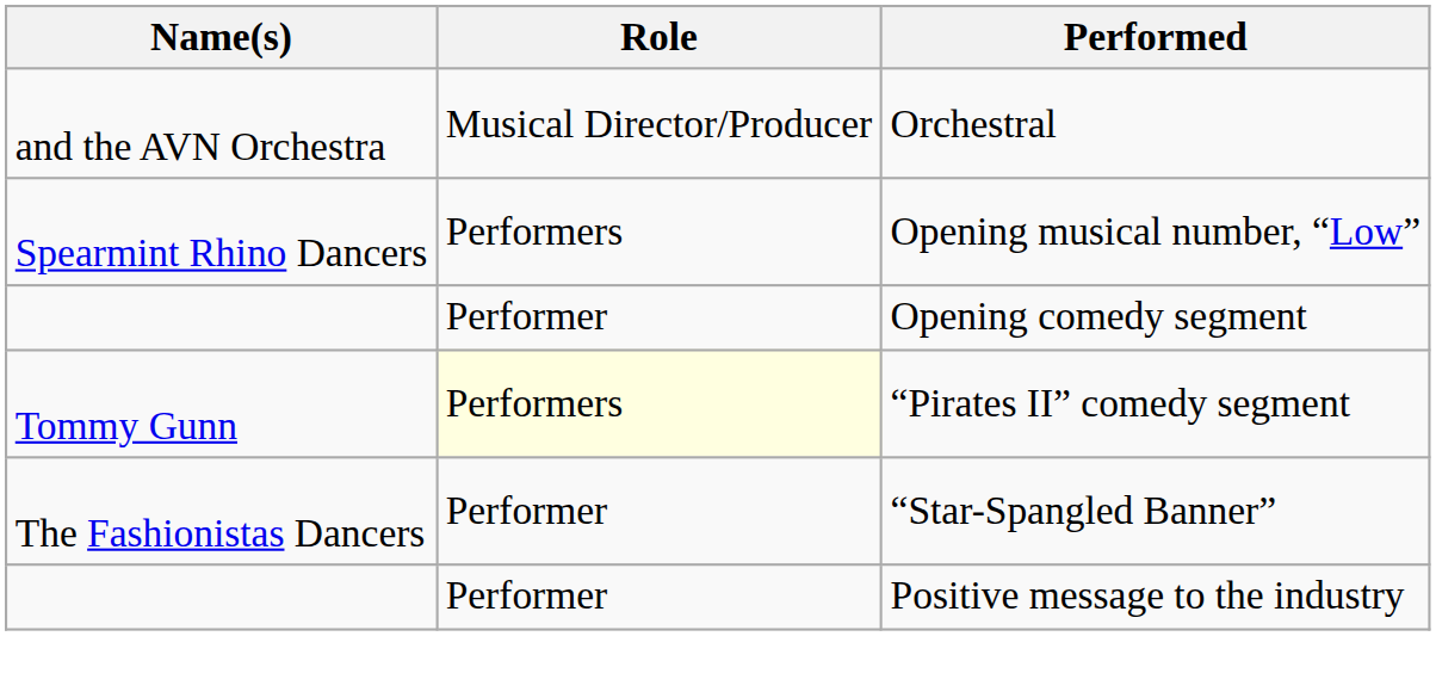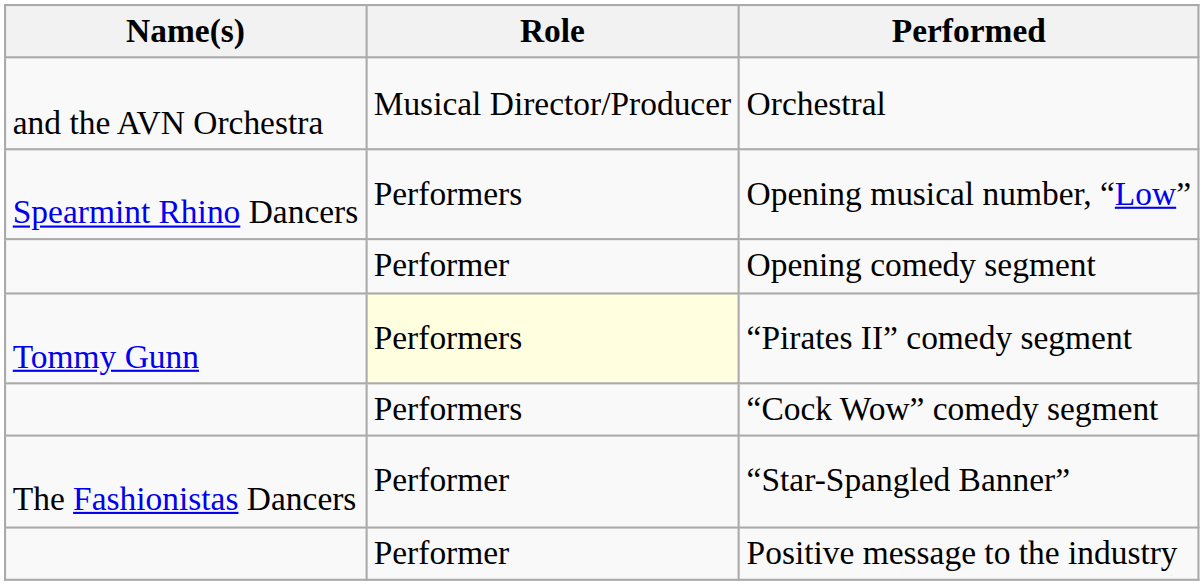+ row: Performers | “Cock Wow” comedy segment
